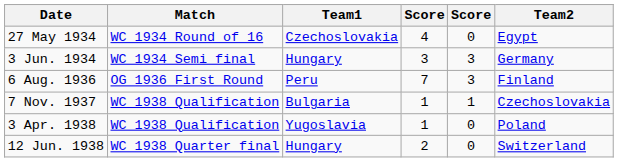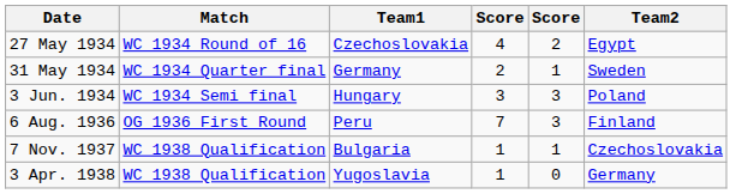27 May 1934 | column 5: 0 -> 2
+ row: 31 May 1934 | WC 1934 Quarter final | Germany | 2 | 1 | Sweden
3 Jun. 1934 | Team2: Germany -> Poland
3 Apr. 1938 | Team2: Poland -> Germany
- row: 12 Jun. 1938 | WC 1938 Quarter final | Hungary | 2 | 0 | Switzerland
